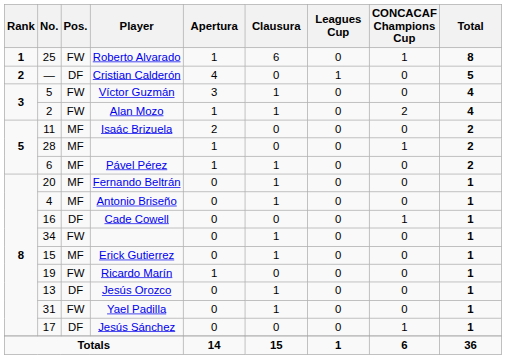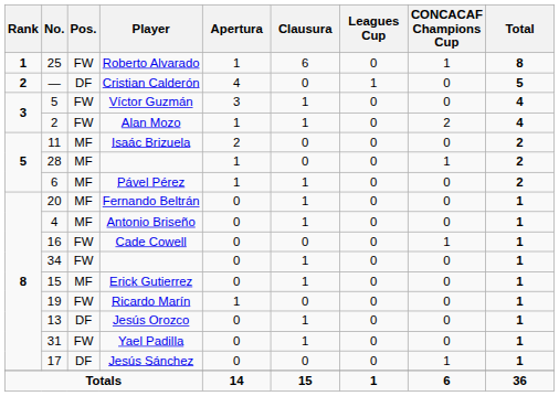Cade Cowell | Pos.: DF -> FW
